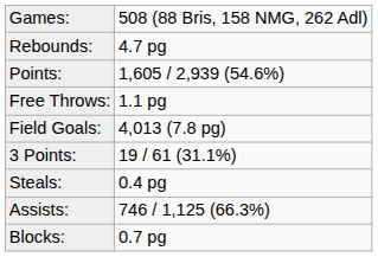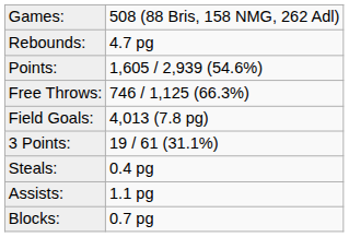Free Throws: | column 2: 1.1 pg -> 746 / 1,125 (66.3%)
Assists: | column 2: 746 / 1,125 (66.3%) -> 1.1 pg
